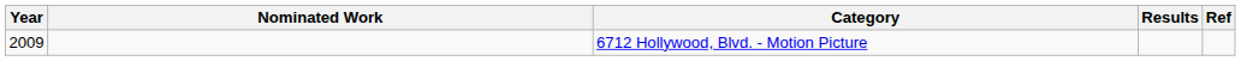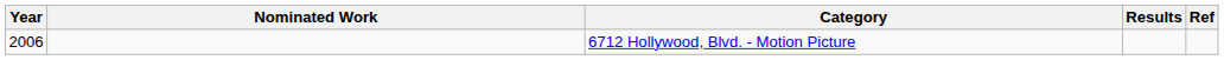6712 Hollywood, Blvd. - Motion Picture | Year: 2009 -> 2006
